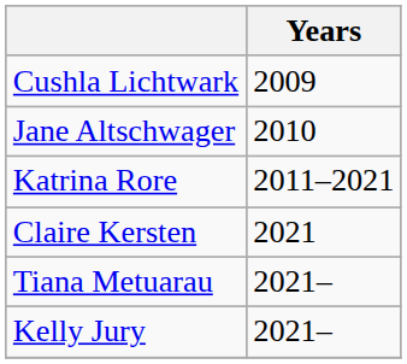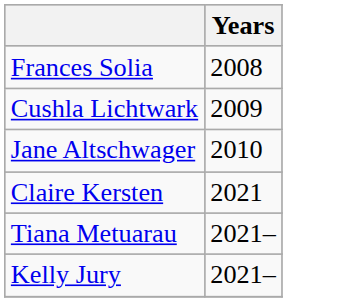+ row: Frances Solia | 2008
- row: Katrina Rore | 2011–2021
